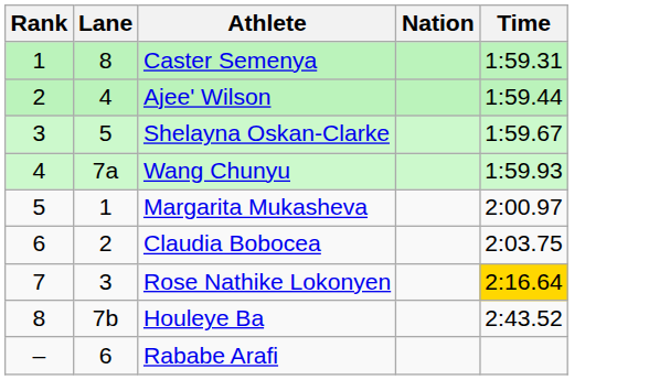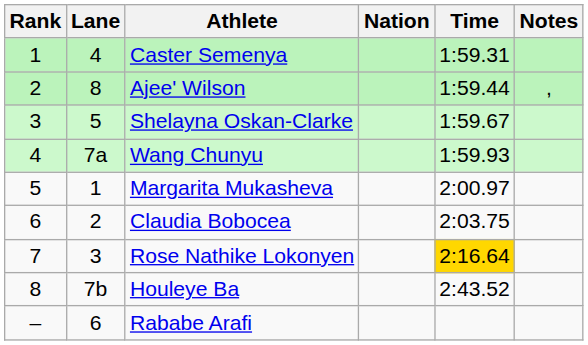+ column: Notes | ,
Caster Semenya | Lane: 8 -> 4
Ajee' Wilson | Lane: 4 -> 8
